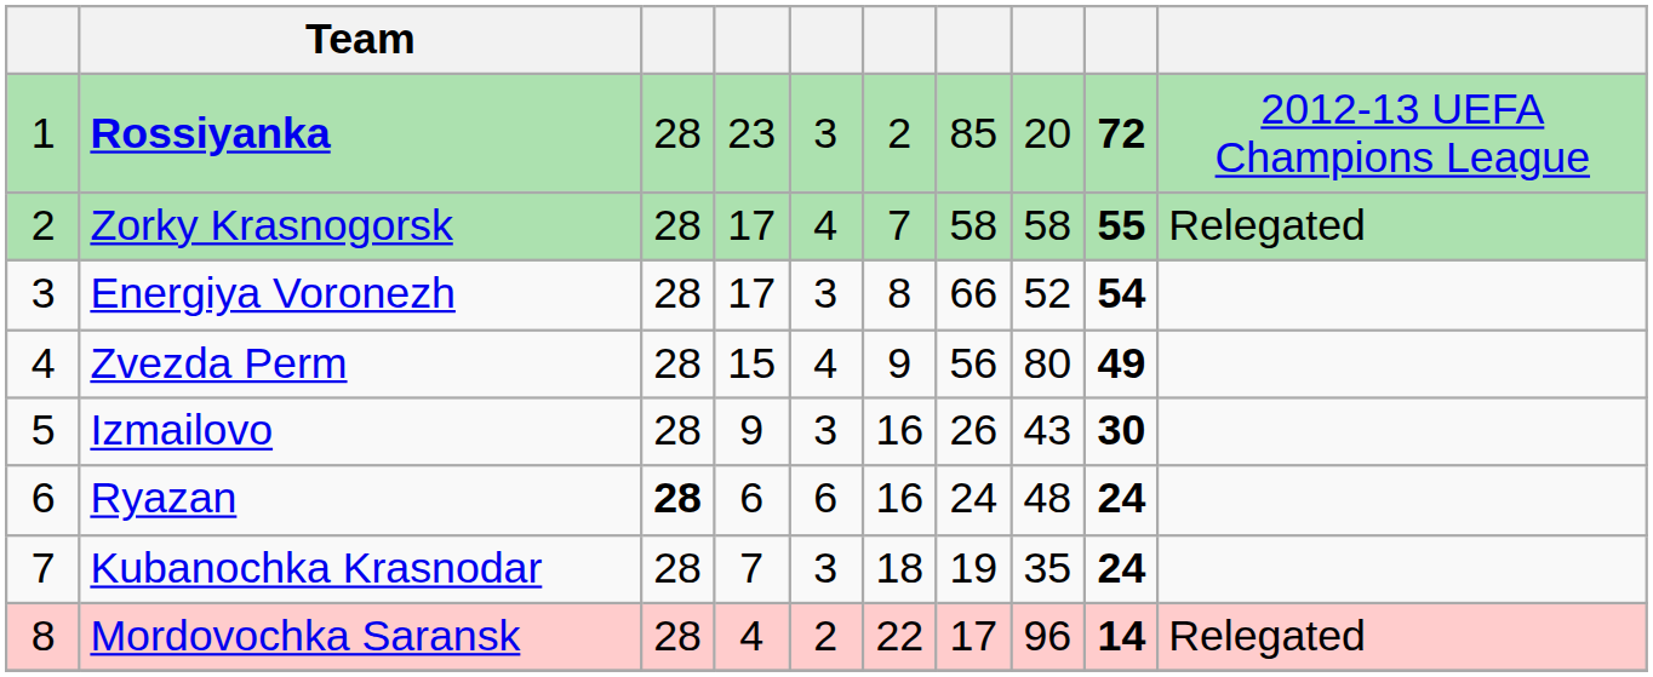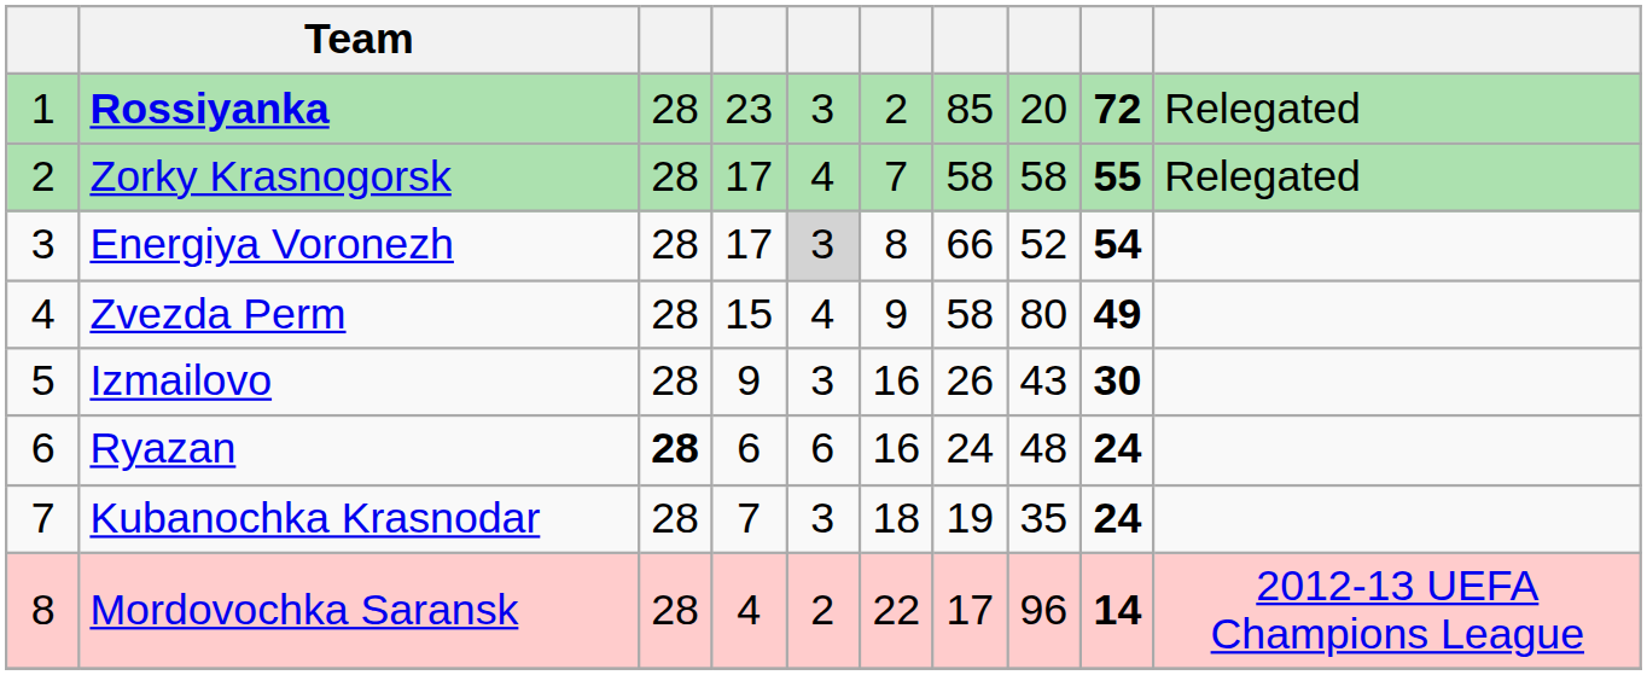Rossiyanka | column 10: 2012-13 UEFA Champions League -> Relegated
Energiya Voronezh | column 5: no background -> lightgrey background
Zvezda Perm | column 7: 56 -> 58
Mordovochka Saransk | column 10: Relegated -> 2012-13 UEFA Champions League
